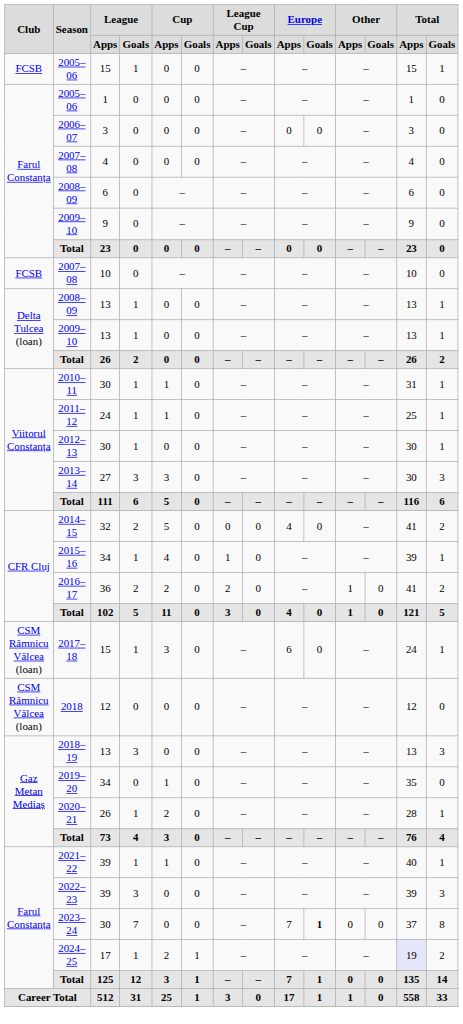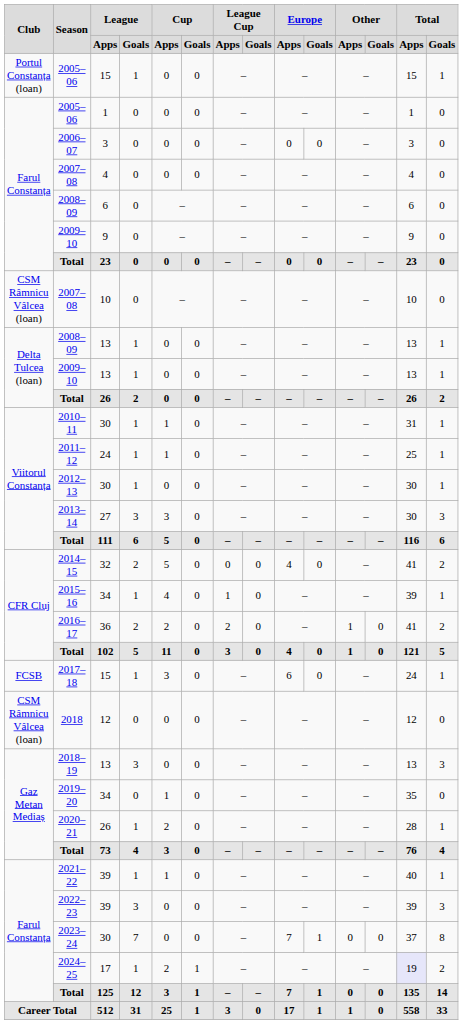2005–06 / 15 | Club: FCSB -> Portul Constanța (loan)
2007–08 / 10 | Club: FCSB -> CSM Râmnicu Vâlcea (loan)
2017–18 | Club: CSM Râmnicu Vâlcea (loan) -> FCSB
2023–24 | Europe / Goals: bold -> normal
